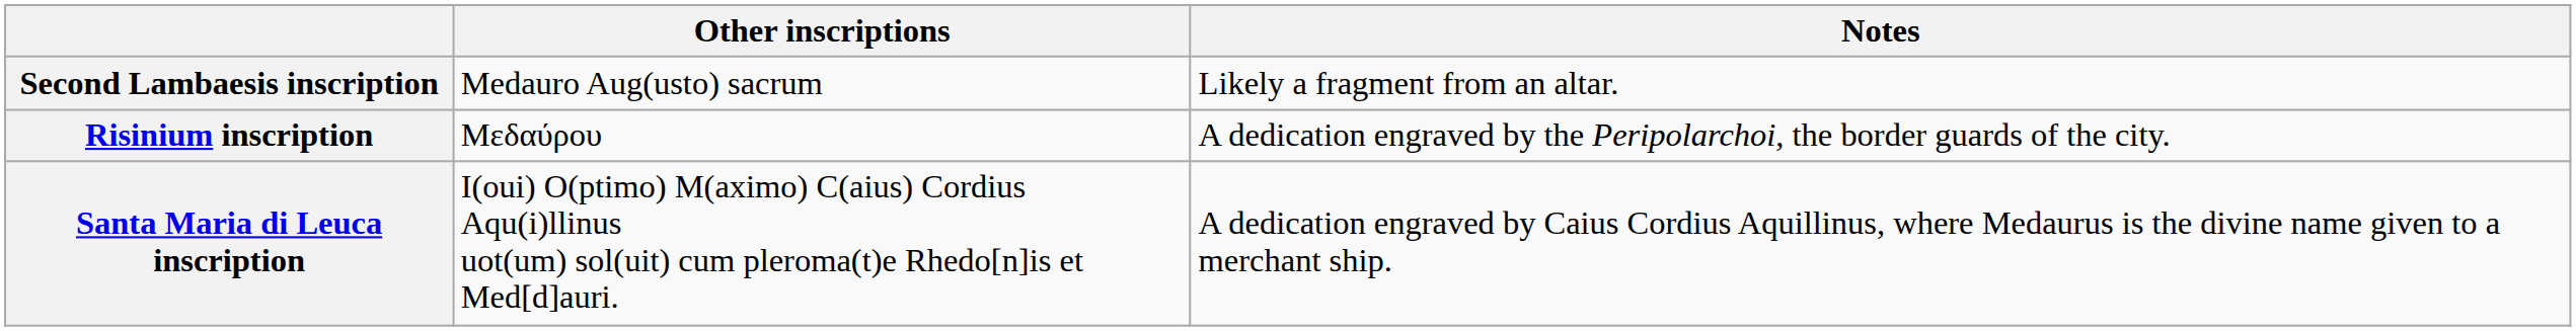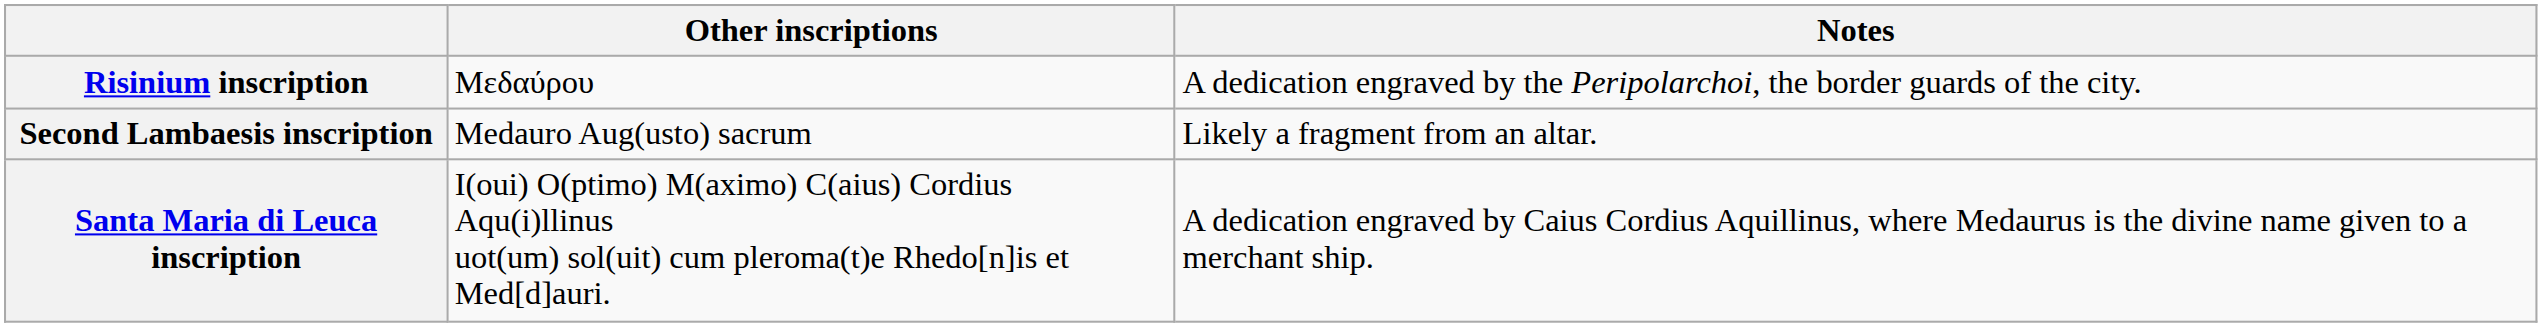rows swapped: Second Lambaesis inscription <-> Risinium inscription
